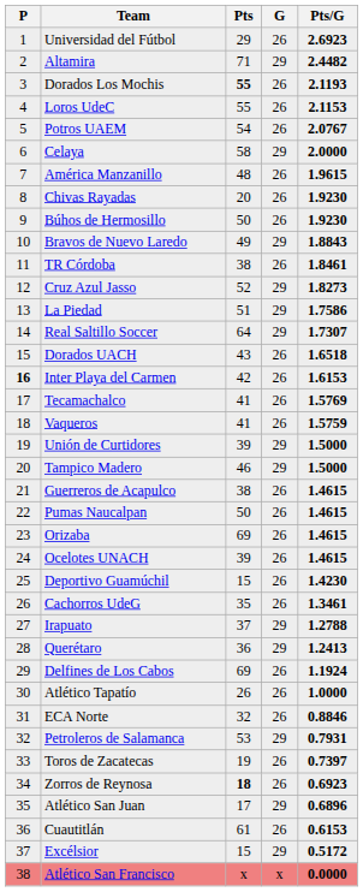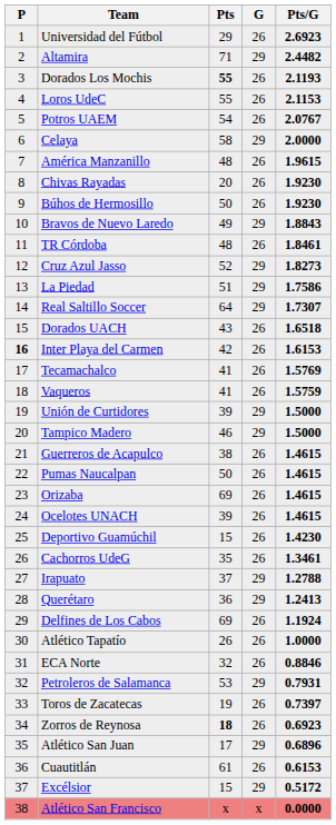TR Córdoba | Pts: 38 -> 48
